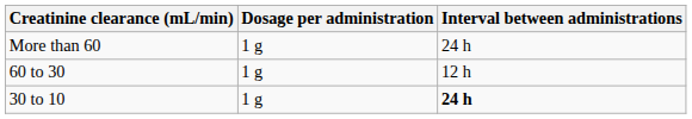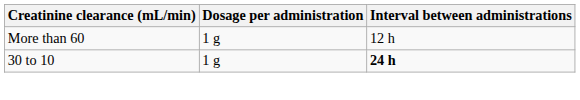More than 60 | Interval between administrations: 24 h -> 12 h
- row: 60 to 30 | 1 g | 12 h
